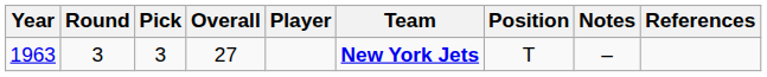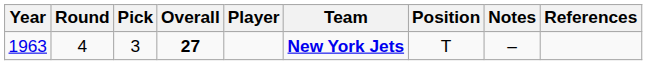1963 | Round: 3 -> 4
1963 | Overall: normal -> bold
